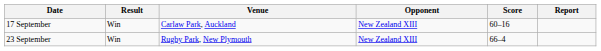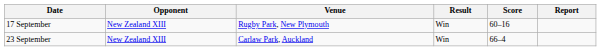columns swapped: Opponent <-> Result
17 September | Venue: Carlaw Park, Auckland -> Rugby Park, New Plymouth
23 September | Venue: Rugby Park, New Plymouth -> Carlaw Park, Auckland
